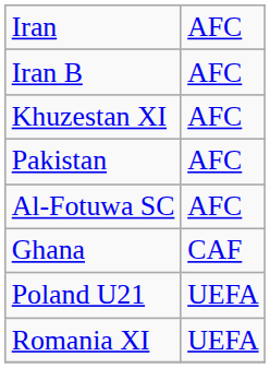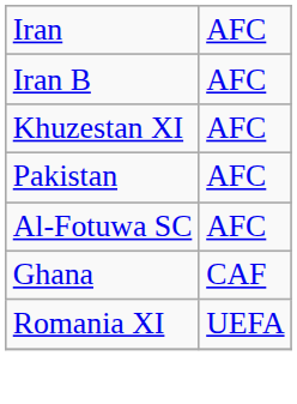- row: Poland U21 | UEFA
